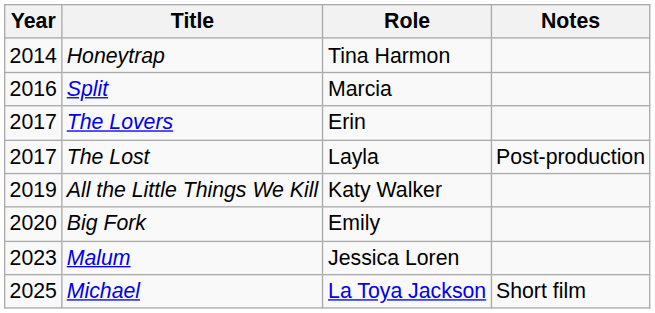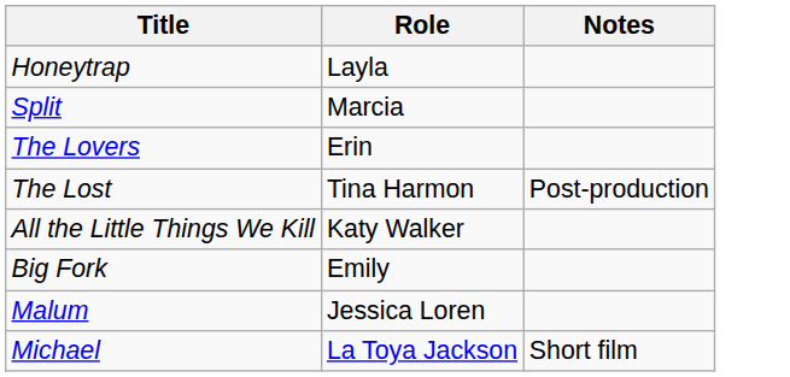- column: Year | 2014 | 2016 | 2017 | 2017 | 2019 | 2020 | 2023 | 2025
Honeytrap | Role: Tina Harmon -> Layla
The Lost | Role: Layla -> Tina Harmon
